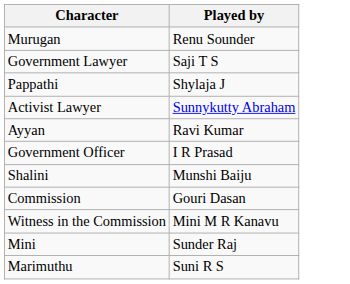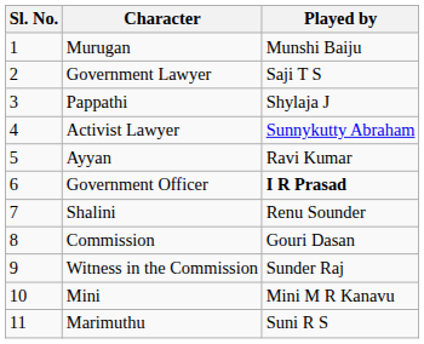+ column: Sl. No. | 1 | 2 | 3 | 4 | 5 | 6 | 7 | 8 | 9 | 10 | 11
Murugan | Played by: Renu Sounder -> Munshi Baiju
Government Officer | Played by: normal -> bold
Shalini | Played by: Munshi Baiju -> Renu Sounder
Witness in the Commission | Played by: Mini M R Kanavu -> Sunder Raj
Mini | Played by: Sunder Raj -> Mini M R Kanavu
